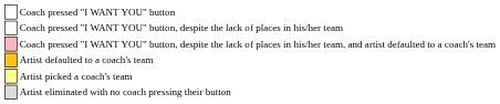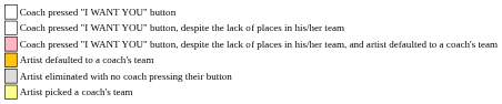rows swapped: Artist picked a coach's team <-> Artist eliminated with no coach pressing their button
